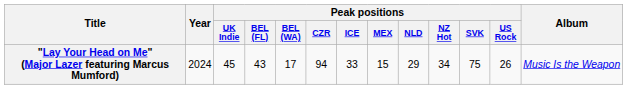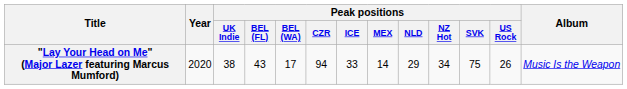"Lay Your Head on Me" (Major Lazer featuring Marcus Mumford) | Year: 2024 -> 2020
"Lay Your Head on Me" (Major Lazer featuring Marcus Mumford) | Peak positions / UK Indie: 45 -> 38
"Lay Your Head on Me" (Major Lazer featuring Marcus Mumford) | Peak positions / MEX: 15 -> 14
